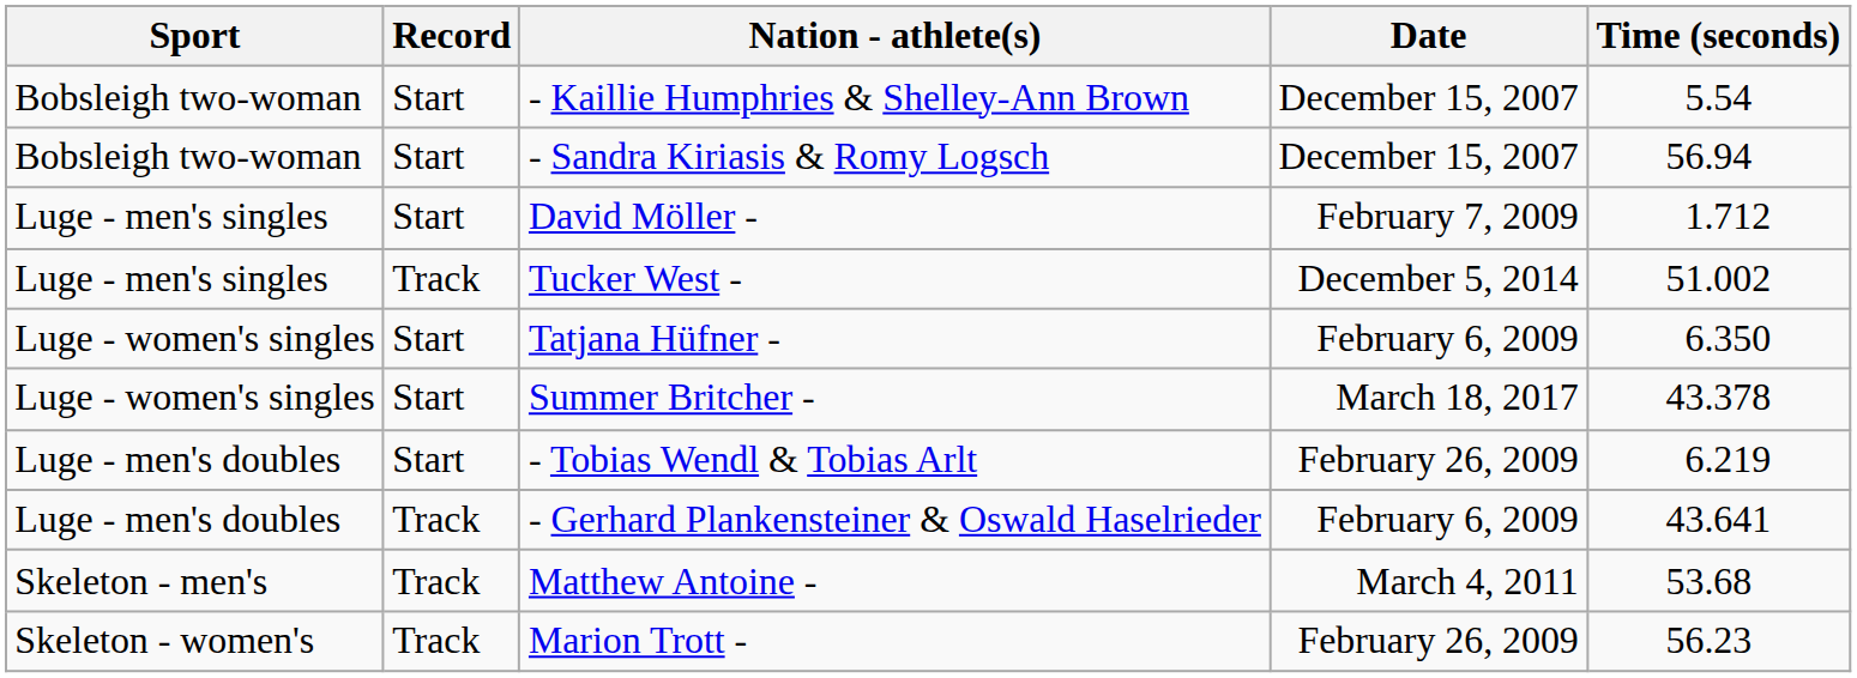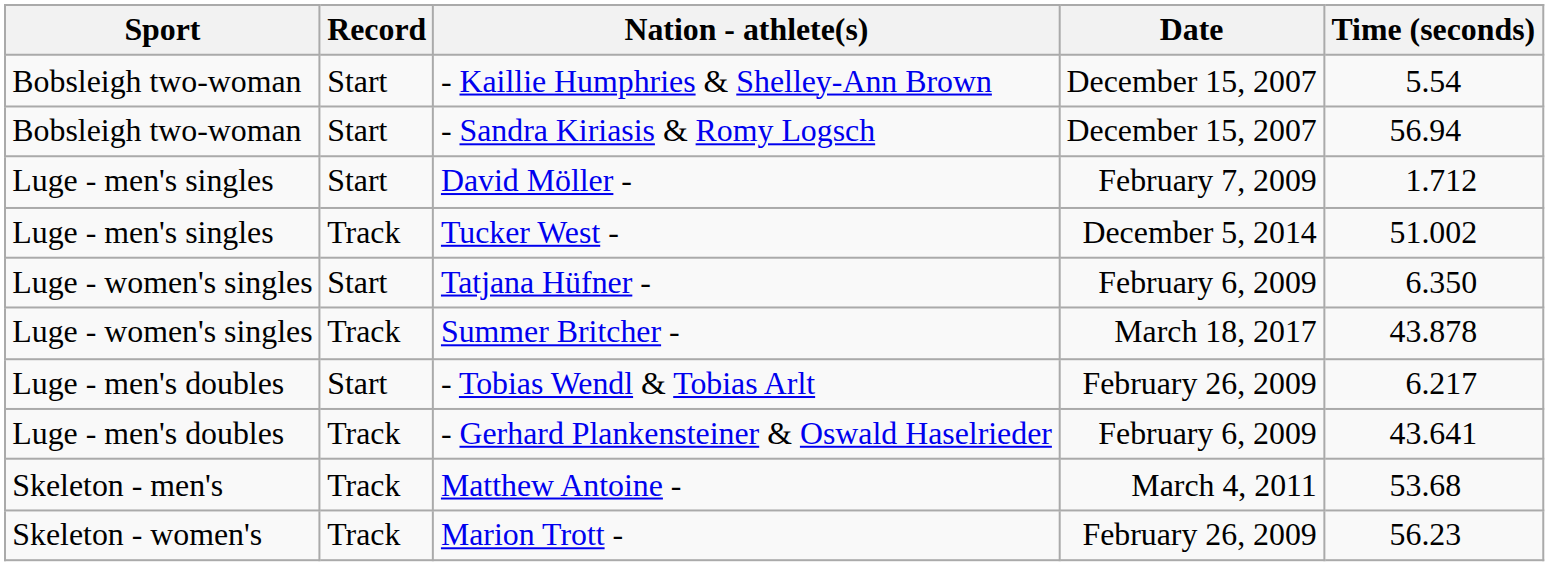Summer Britcher - | Record: Start -> Track
Summer Britcher - | Time (seconds): 43.378 -> 43.878
- Tobias Wendl & Tobias Arlt | Time (seconds): 6.219 -> 6.217
